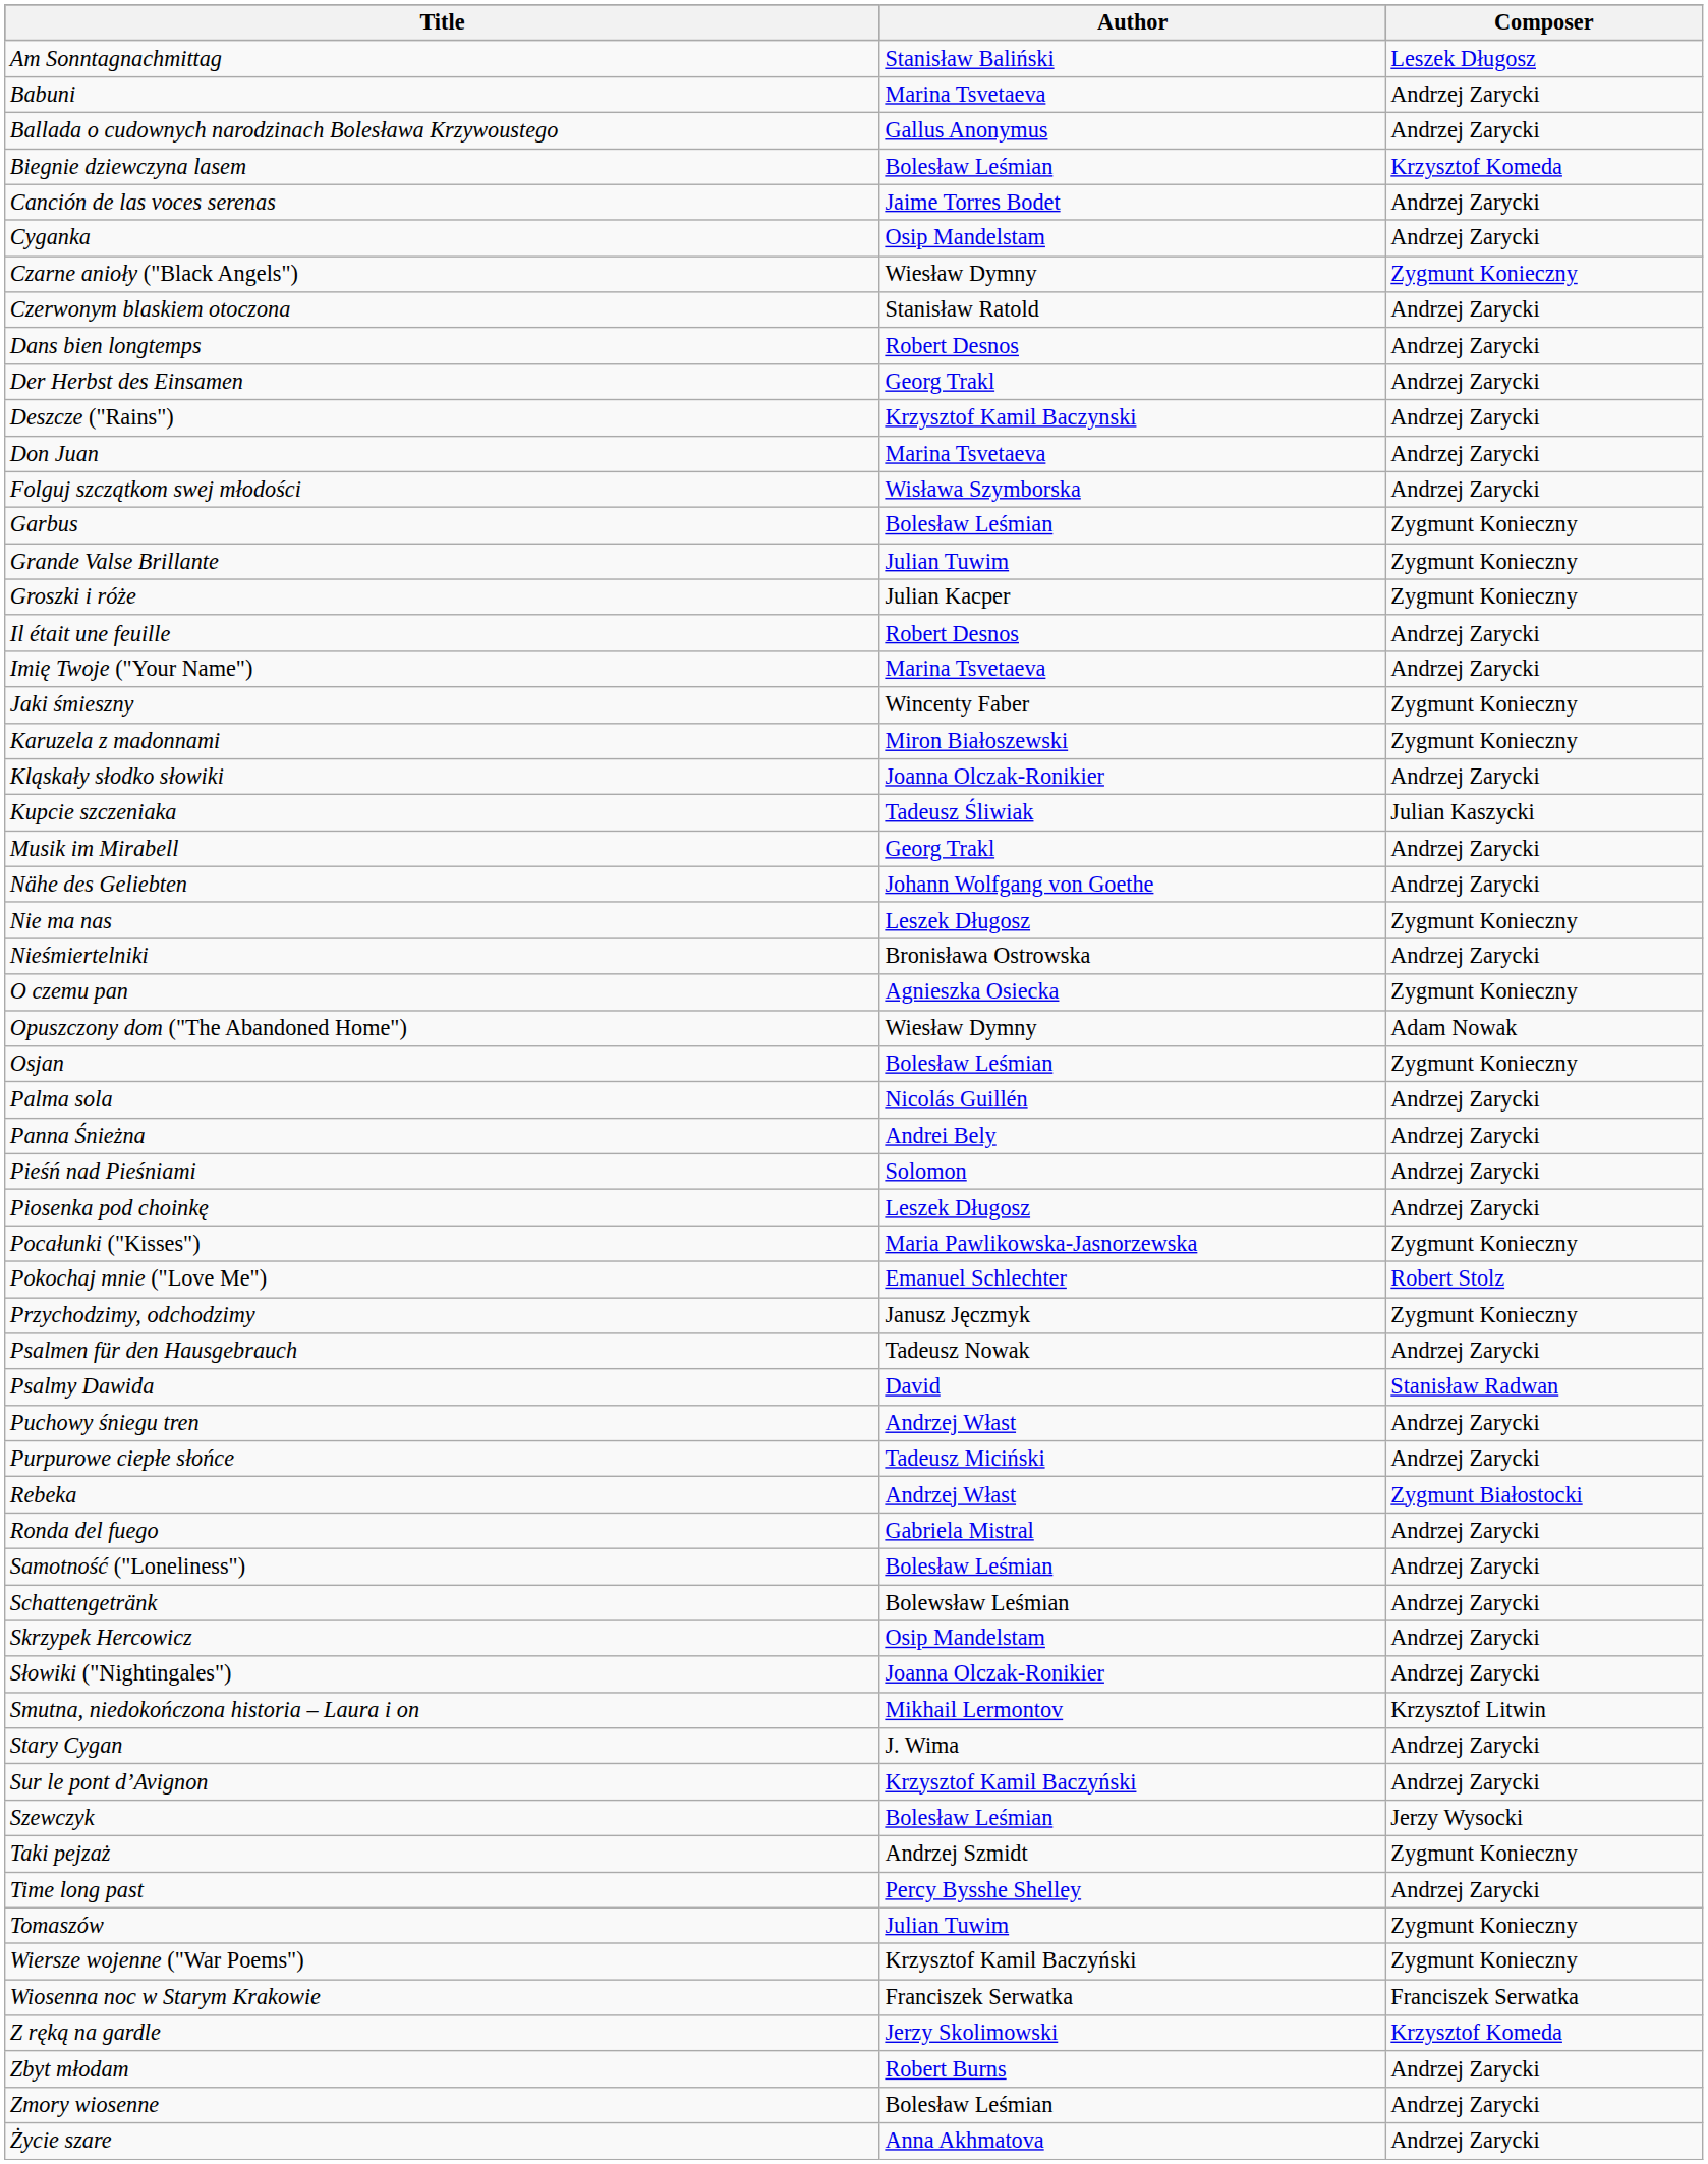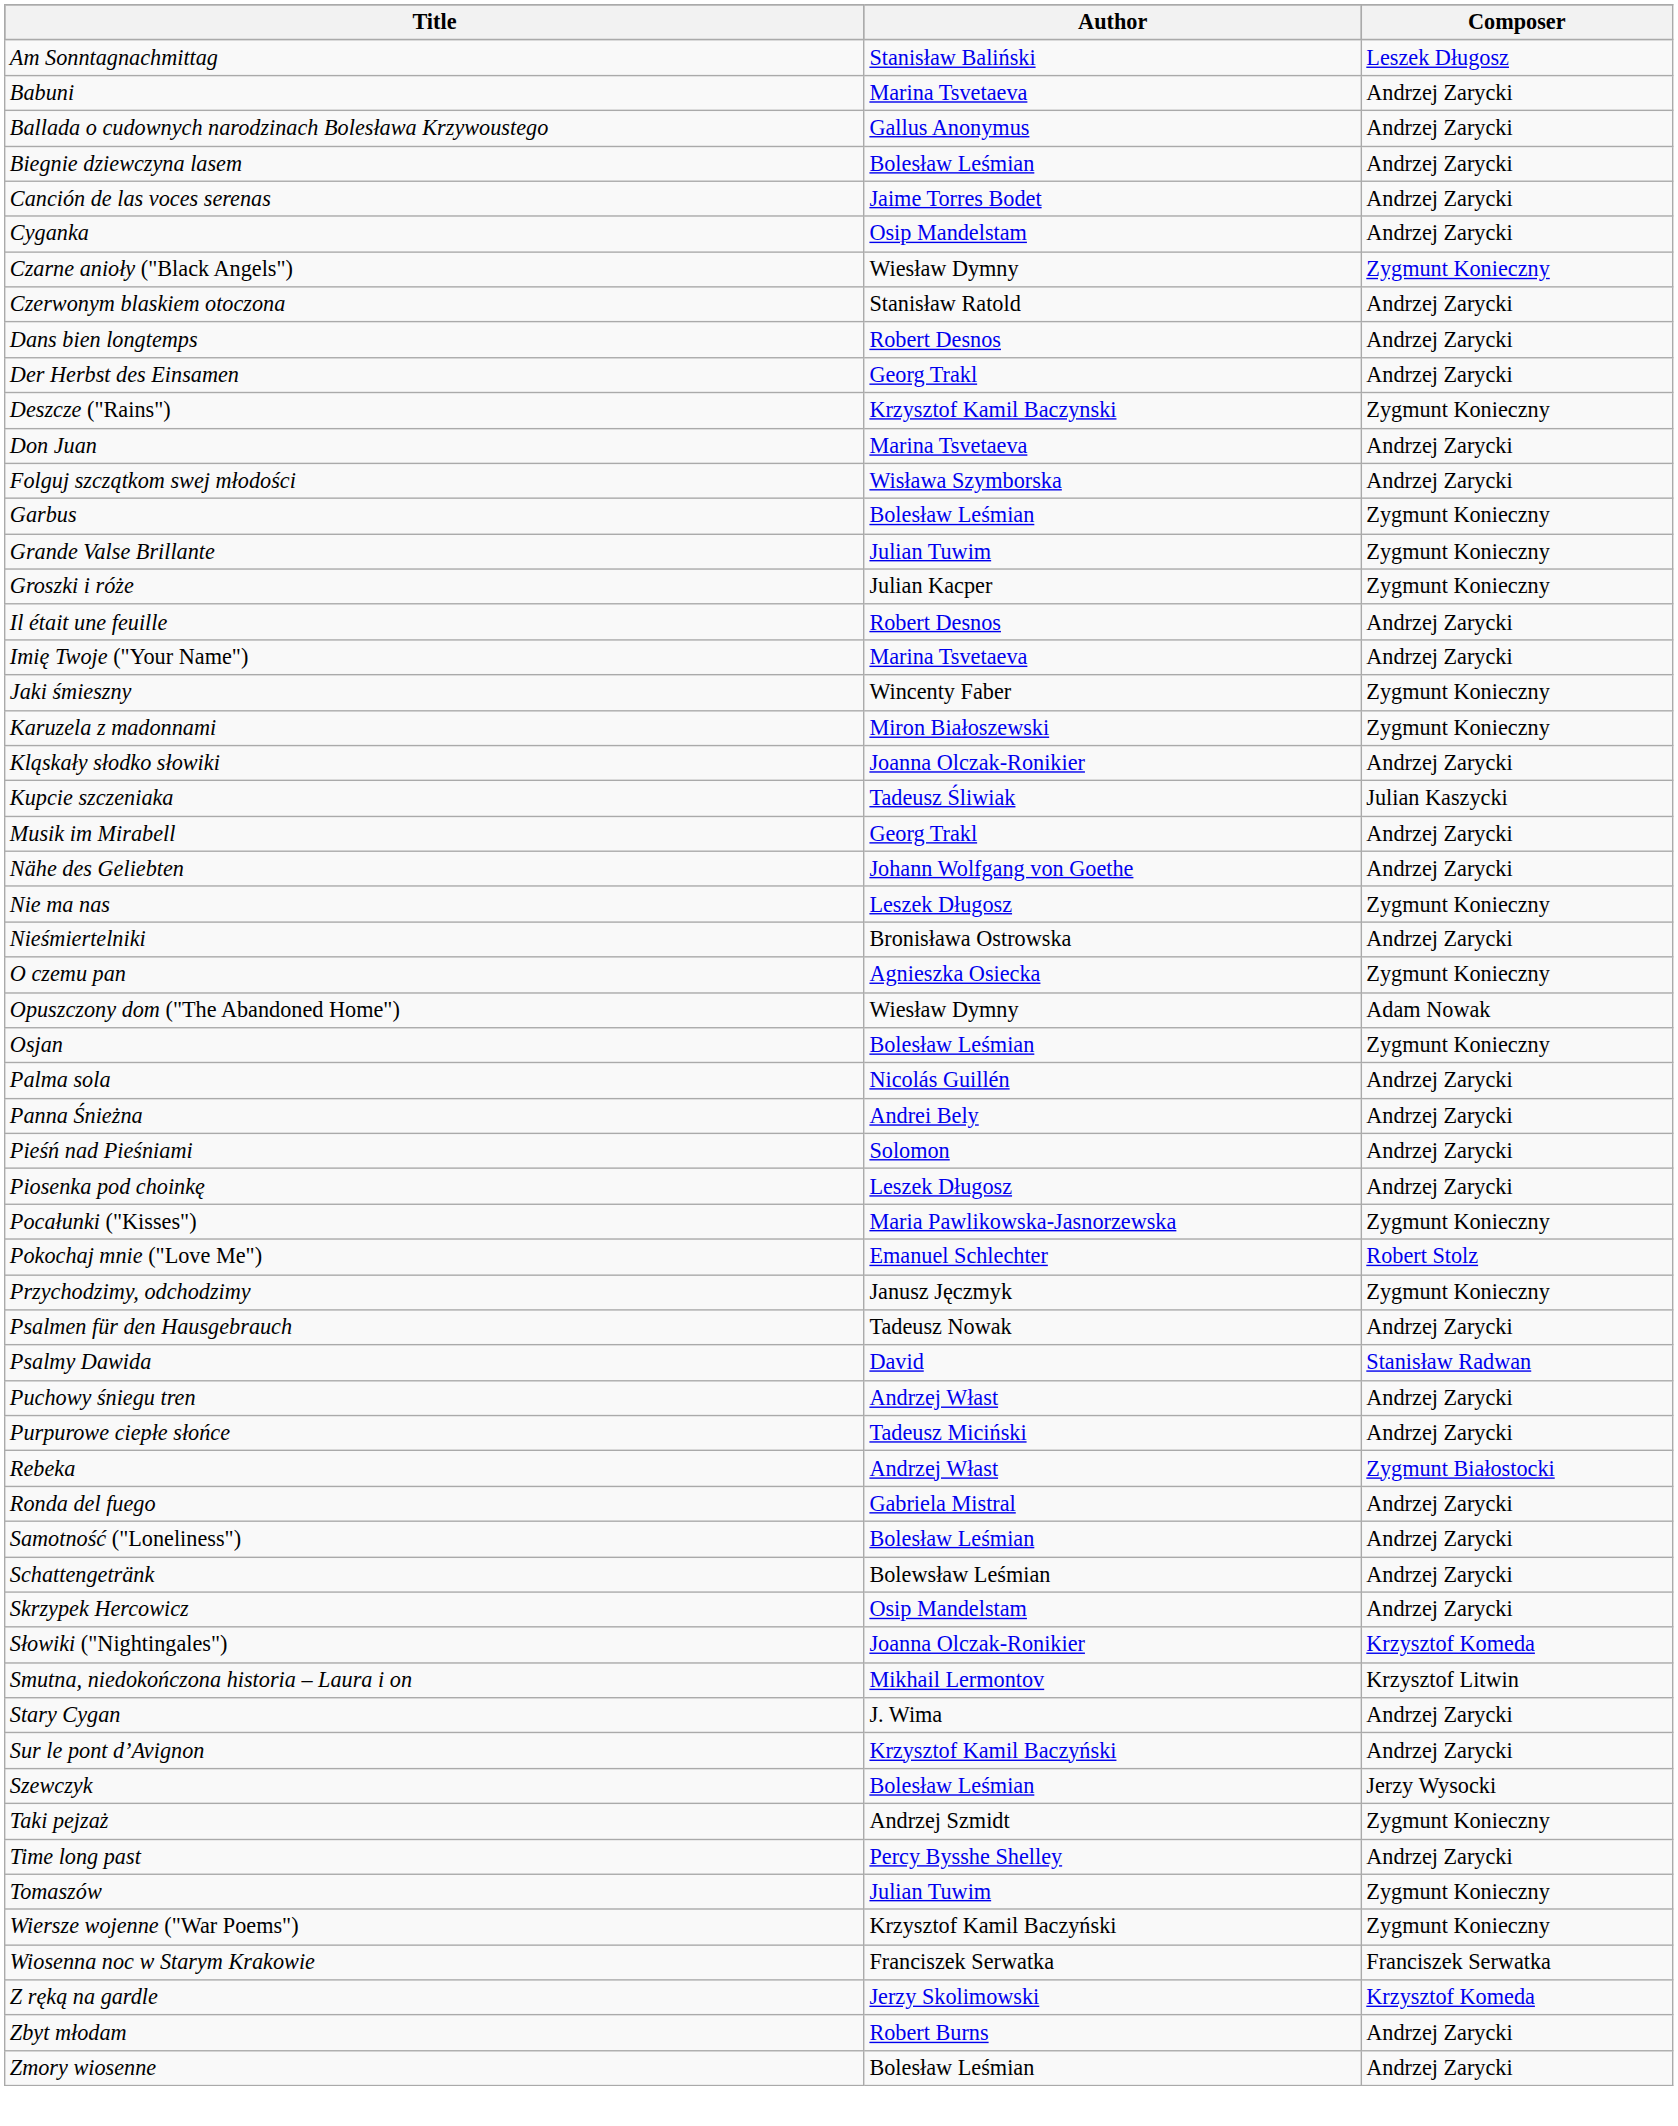Biegnie dziewczyna lasem | Composer: Krzysztof Komeda -> Andrzej Zarycki
Deszcze ("Rains") | Composer: Andrzej Zarycki -> Zygmunt Konieczny
Słowiki ("Nightingales") | Composer: Andrzej Zarycki -> Krzysztof Komeda
- row: Życie szare | Anna Akhmatova | Andrzej Zarycki
